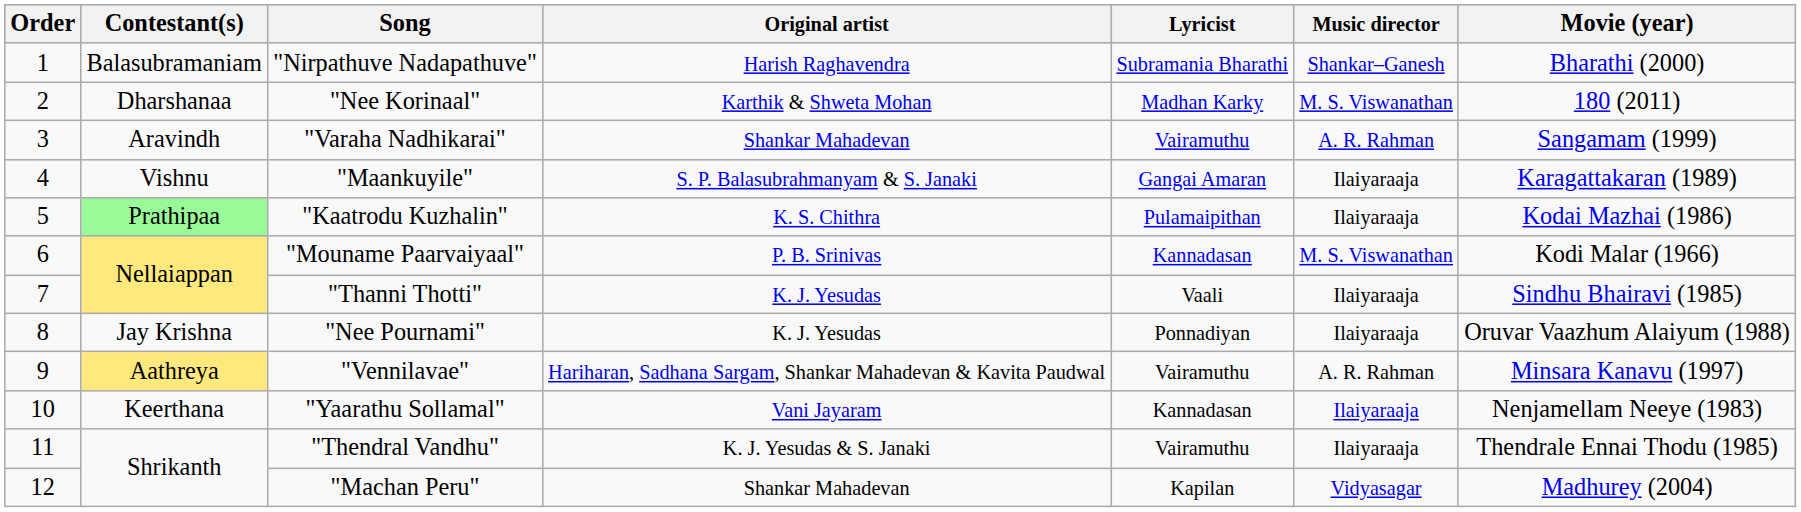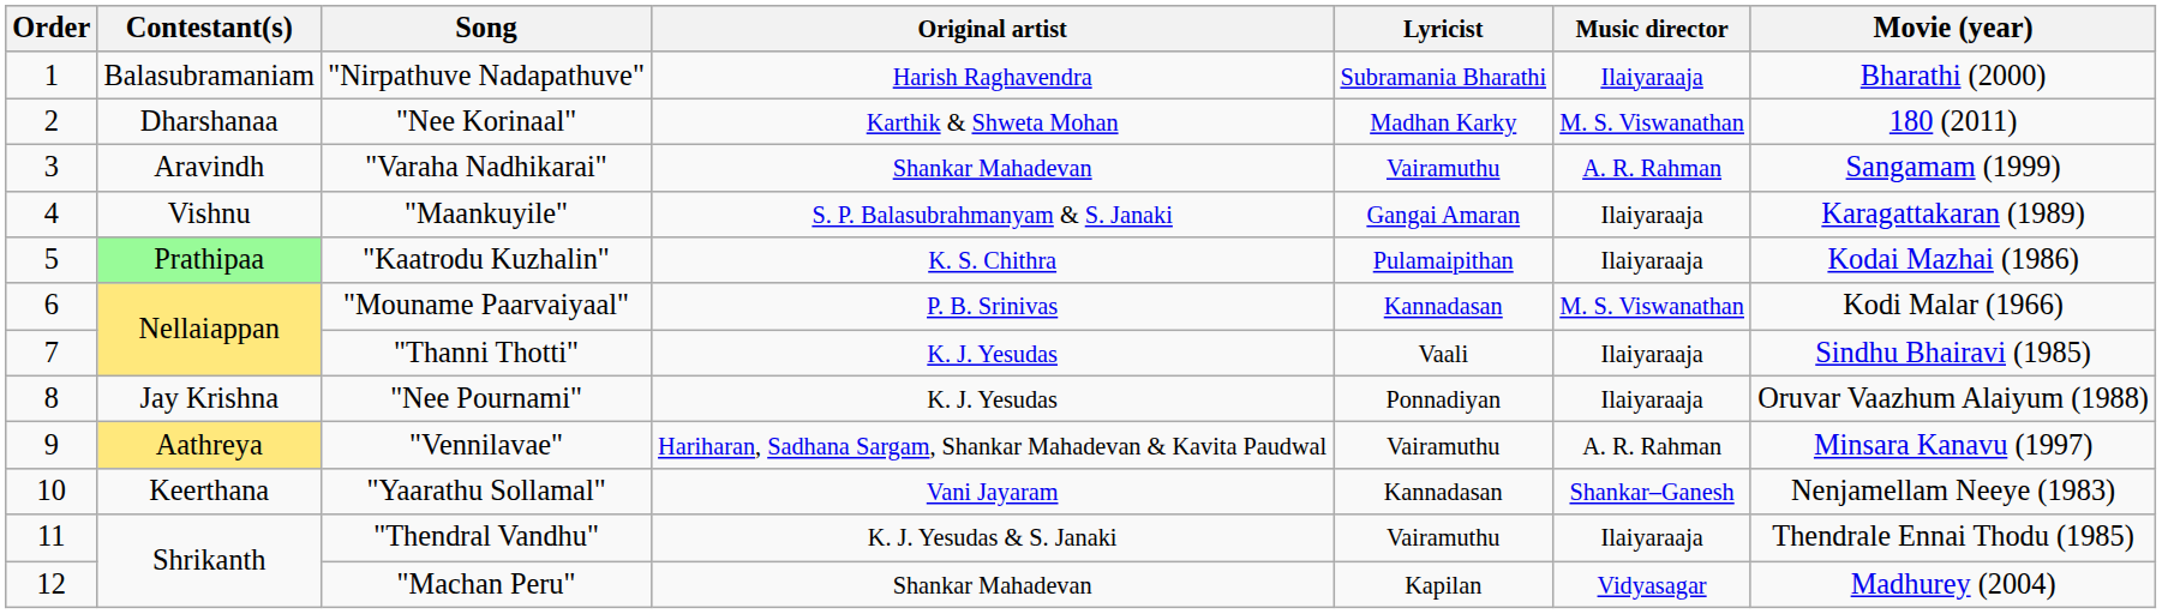"Nirpathuve Nadapathuve" | Music director: Shankar–Ganesh -> Ilaiyaraaja
"Yaarathu Sollamal" | Music director: Ilaiyaraaja -> Shankar–Ganesh
